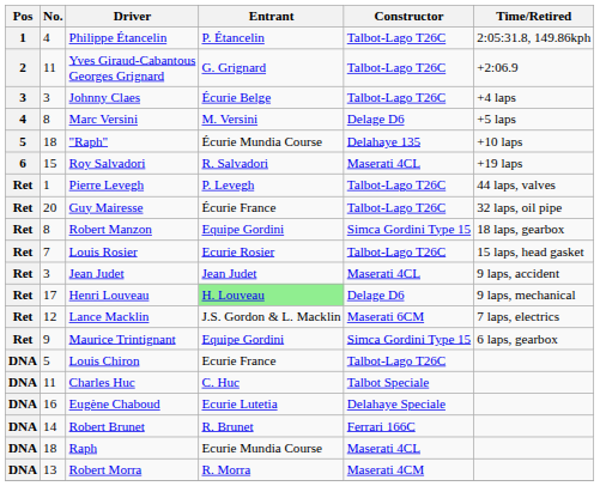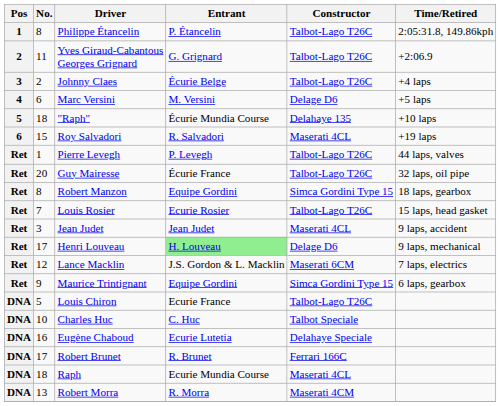Philippe Étancelin | No.: 4 -> 8
Johnny Claes | No.: 3 -> 2
Marc Versini | No.: 8 -> 6
Charles Huc | No.: 11 -> 10
Robert Brunet | No.: 14 -> 17
